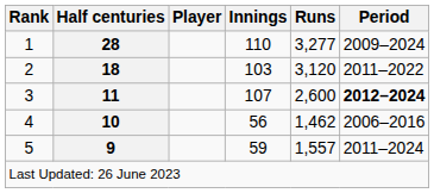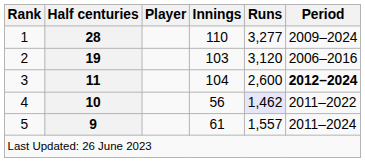2 | Half centuries: 18 -> 19
2 | Period: 2011–2022 -> 2006–2016
3 | Innings: 107 -> 104
4 | Runs: no background -> lavender background
4 | Period: 2006–2016 -> 2011–2022
5 | Innings: 59 -> 61
